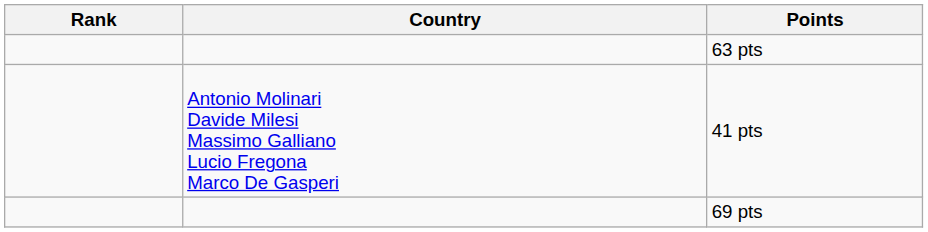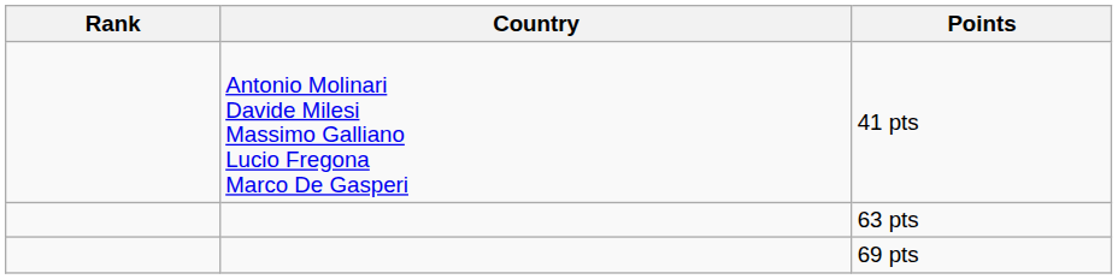rows swapped: 41 pts <-> 63 pts
